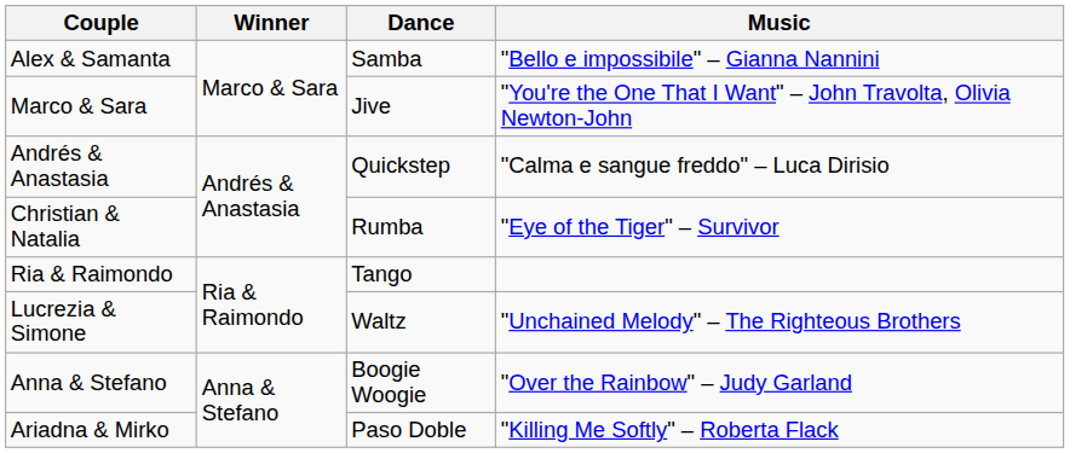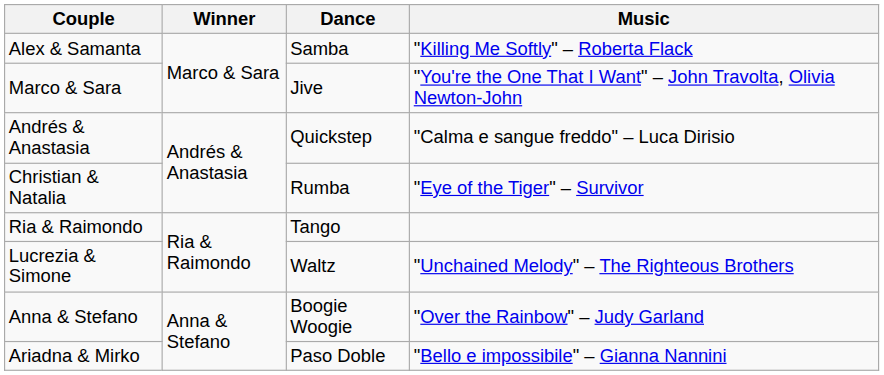Alex & Samanta | Music: "Bello e impossibile" – Gianna Nannini -> "Killing Me Softly" – Roberta Flack
Ariadna & Mirko | Music: "Killing Me Softly" – Roberta Flack -> "Bello e impossibile" – Gianna Nannini
